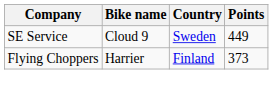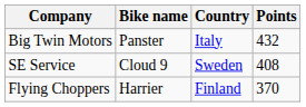+ row: Big Twin Motors | Panster | Italy | 432
SE Service | Points: 449 -> 408
Flying Choppers | Points: 373 -> 370
